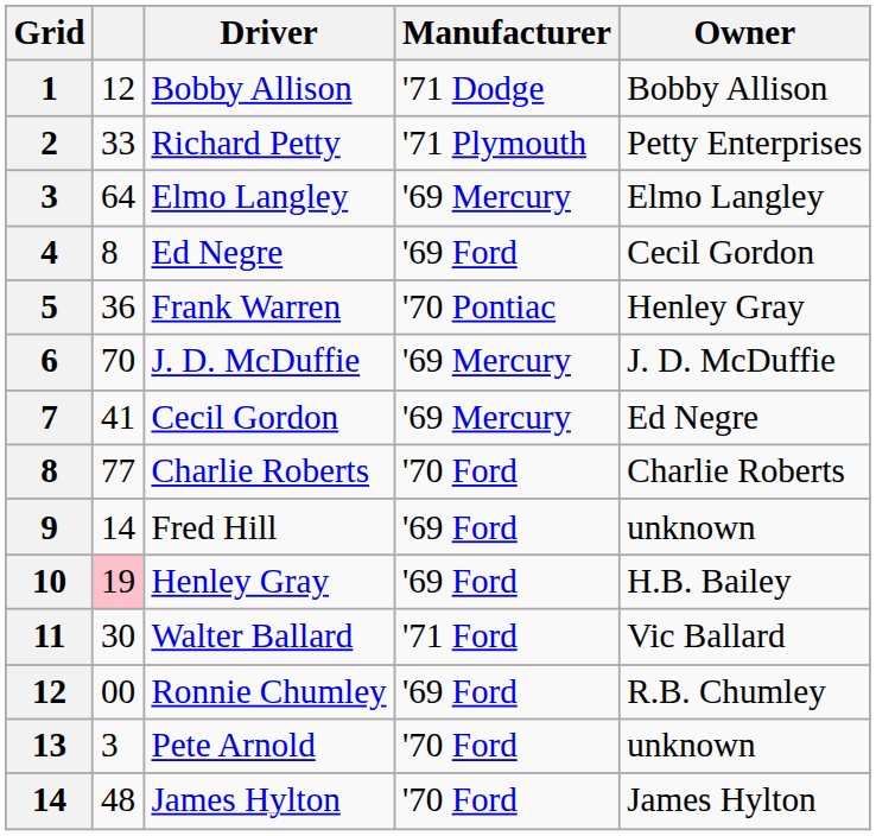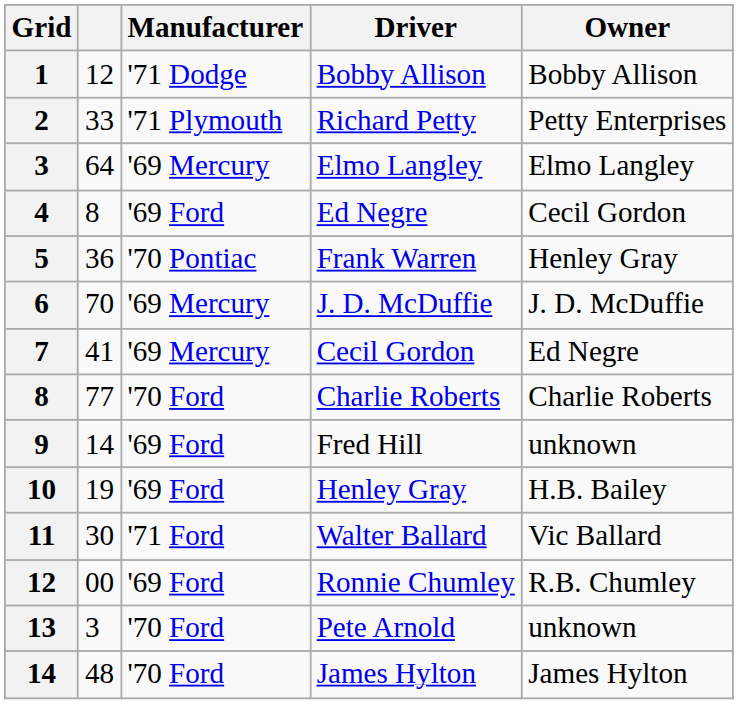columns swapped: Driver <-> Manufacturer
10 | column 2: pink background -> no background
